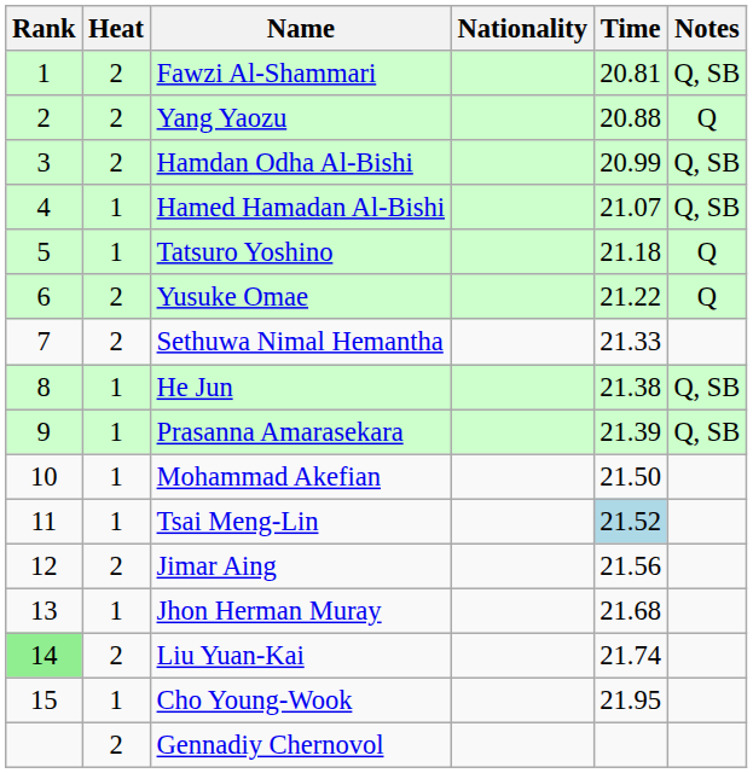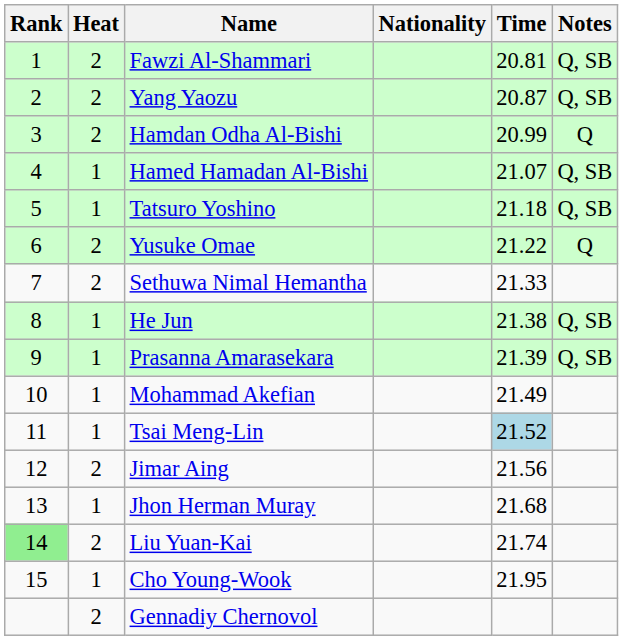Yang Yaozu | Time: 20.88 -> 20.87
Yang Yaozu | Notes: Q -> Q, SB
Hamdan Odha Al-Bishi | Notes: Q, SB -> Q
Tatsuro Yoshino | Notes: Q -> Q, SB
Mohammad Akefian | Time: 21.50 -> 21.49
